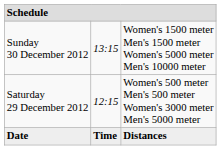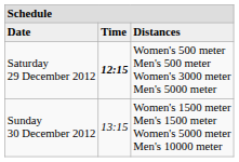rows swapped: Date <-> Sunday 30 December 2012
Saturday 29 December 2012 | column 2: normal -> bold
